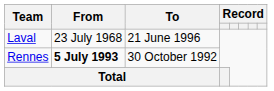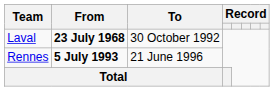Laval | From: normal -> bold
Laval | To: 21 June 1996 -> 30 October 1992
Rennes | To: 30 October 1992 -> 21 June 1996
